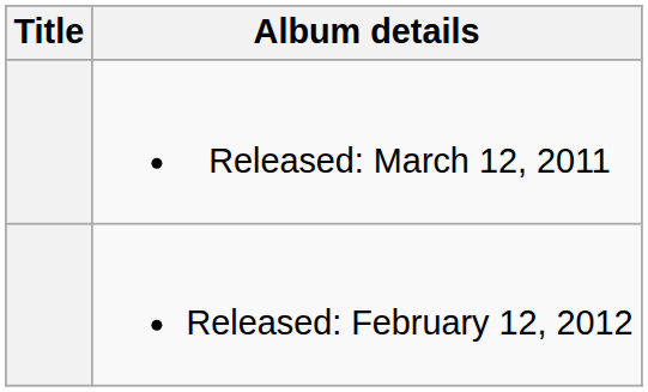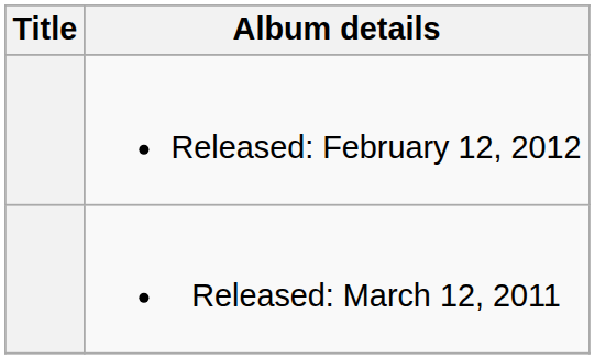rows swapped: Released: March 12, 2011 <-> Released: February 12, 2012
